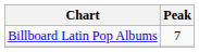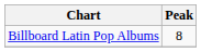Billboard Latin Pop Albums | Peak: 7 -> 8
